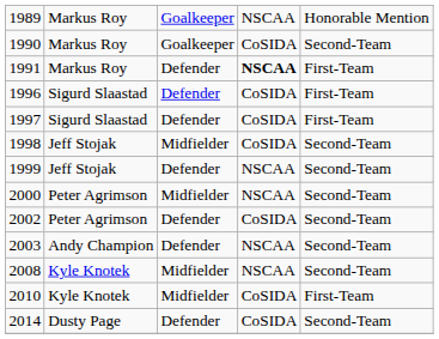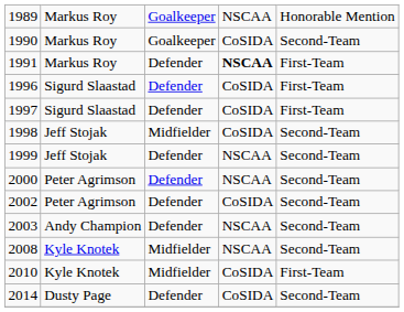2000 | column 3: Midfielder -> Defender
